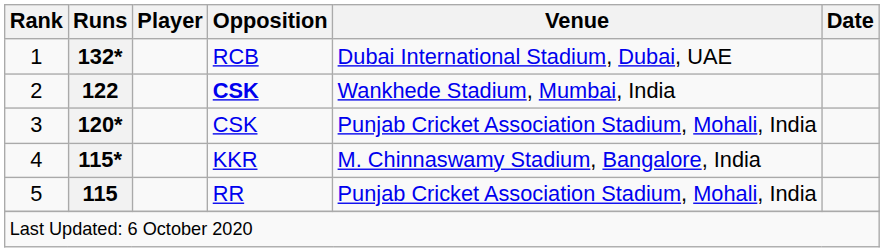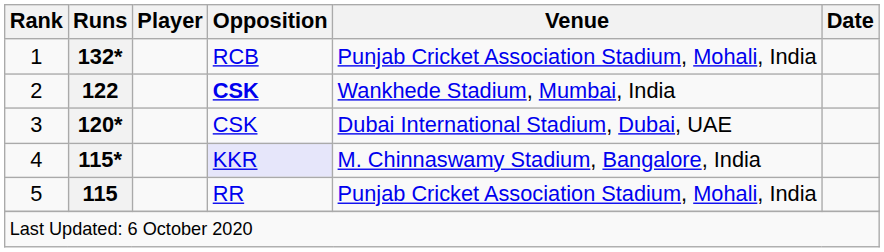1 | Venue: Dubai International Stadium, Dubai, UAE -> Punjab Cricket Association Stadium, Mohali, India
3 | Venue: Punjab Cricket Association Stadium, Mohali, India -> Dubai International Stadium, Dubai, UAE
4 | Opposition: no background -> lavender background
